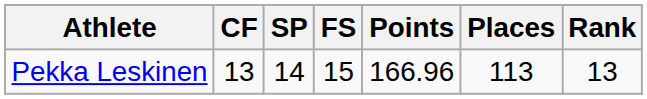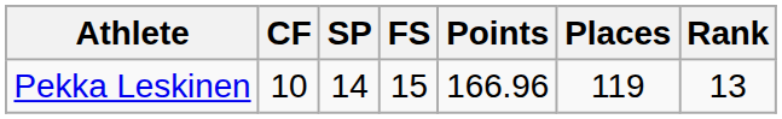Pekka Leskinen | CF: 13 -> 10
Pekka Leskinen | Places: 113 -> 119
